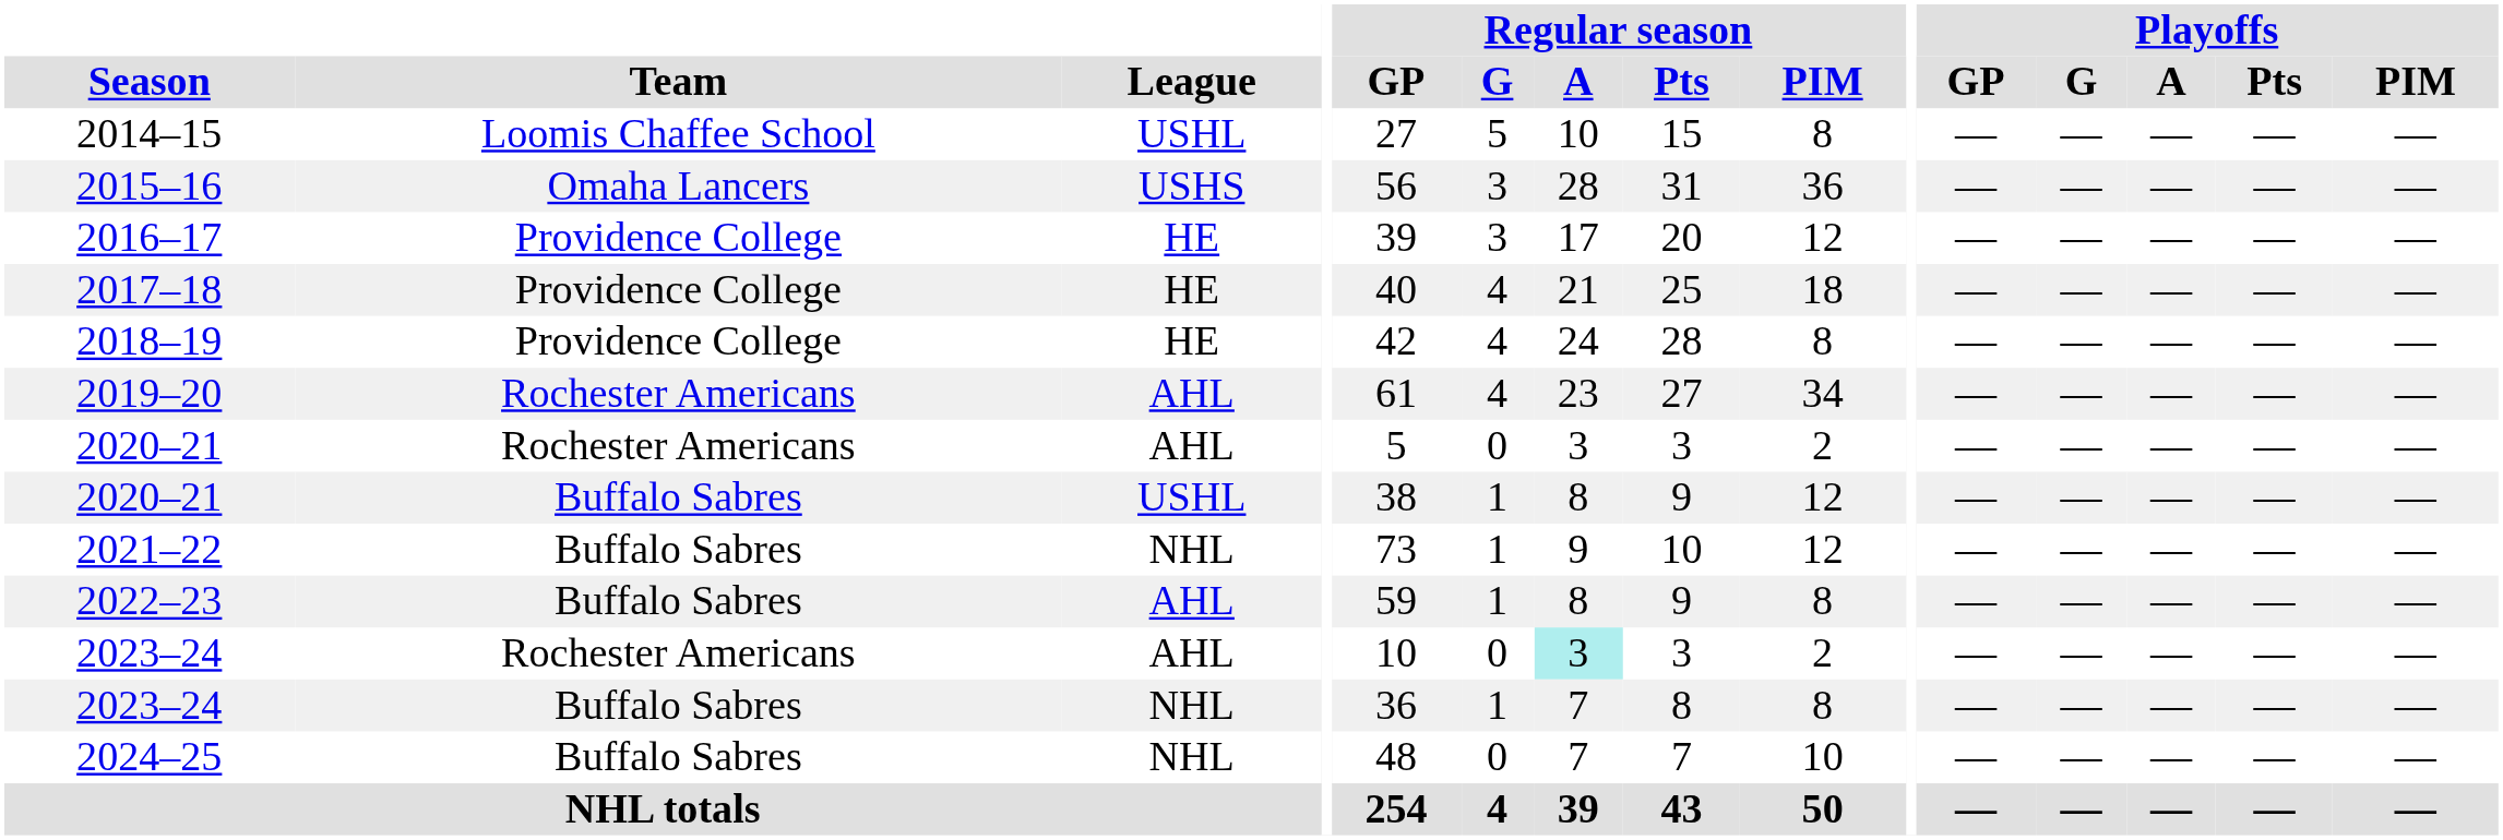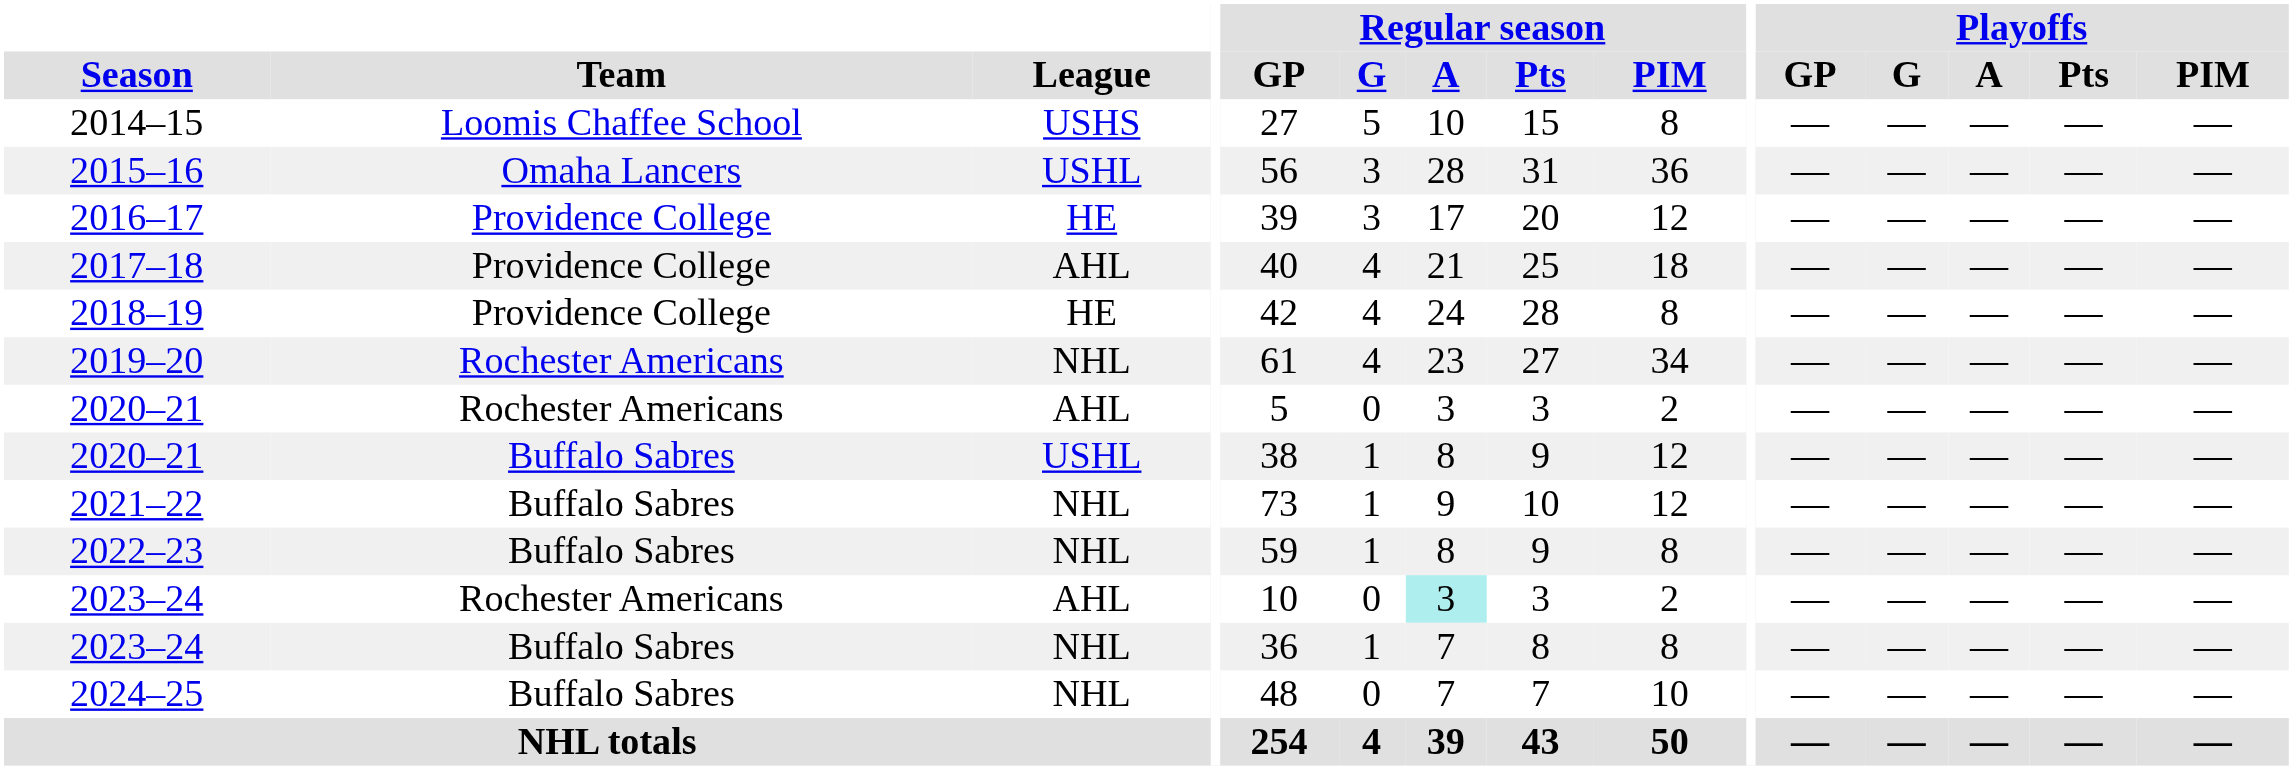2014–15 | League: USHL -> USHS
2015–16 | League: USHS -> USHL
2017–18 | League: HE -> AHL
2019–20 | League: AHL -> NHL
2022–23 | League: AHL -> NHL
